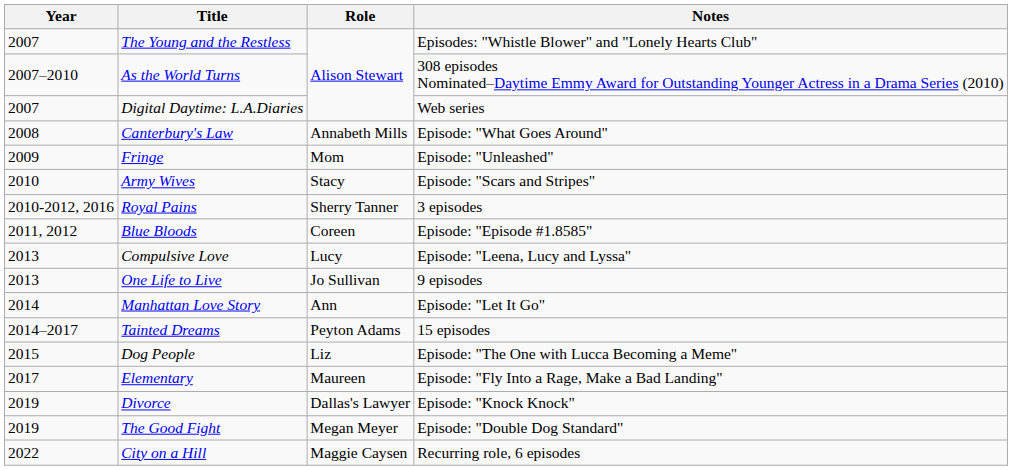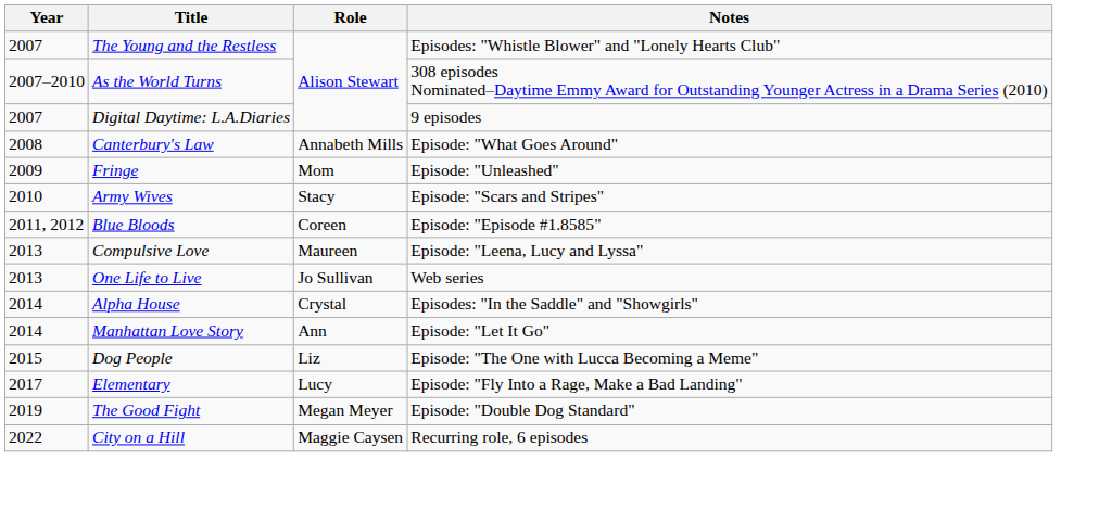Digital Daytime: L.A.Diaries | Notes: Web series -> 9 episodes
- row: 2010-2012, 2016 | Royal Pains | Sherry Tanner | 3 episodes
Compulsive Love | Role: Lucy -> Maureen
One Life to Live | Notes: 9 episodes -> Web series
+ row: 2014 | Alpha House | Crystal | Episodes: "In the Saddle" and "Showgirls"
- row: 2014–2017 | Tainted Dreams | Peyton Adams | 15 episodes
Elementary | Role: Maureen -> Lucy
- row: 2019 | Divorce | Dallas's Lawyer | Episode: "Knock Knock"
